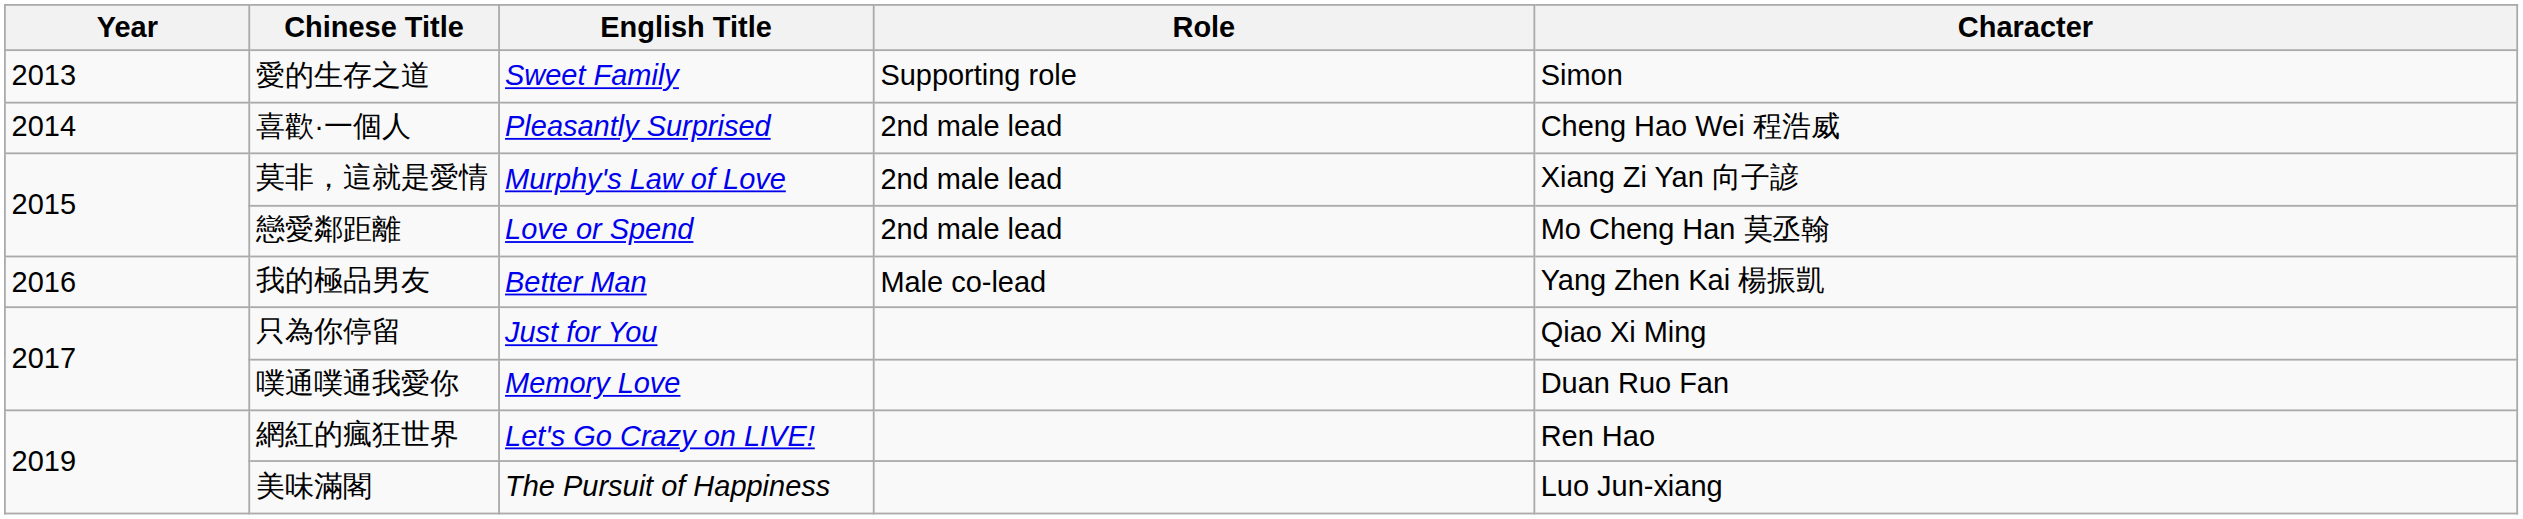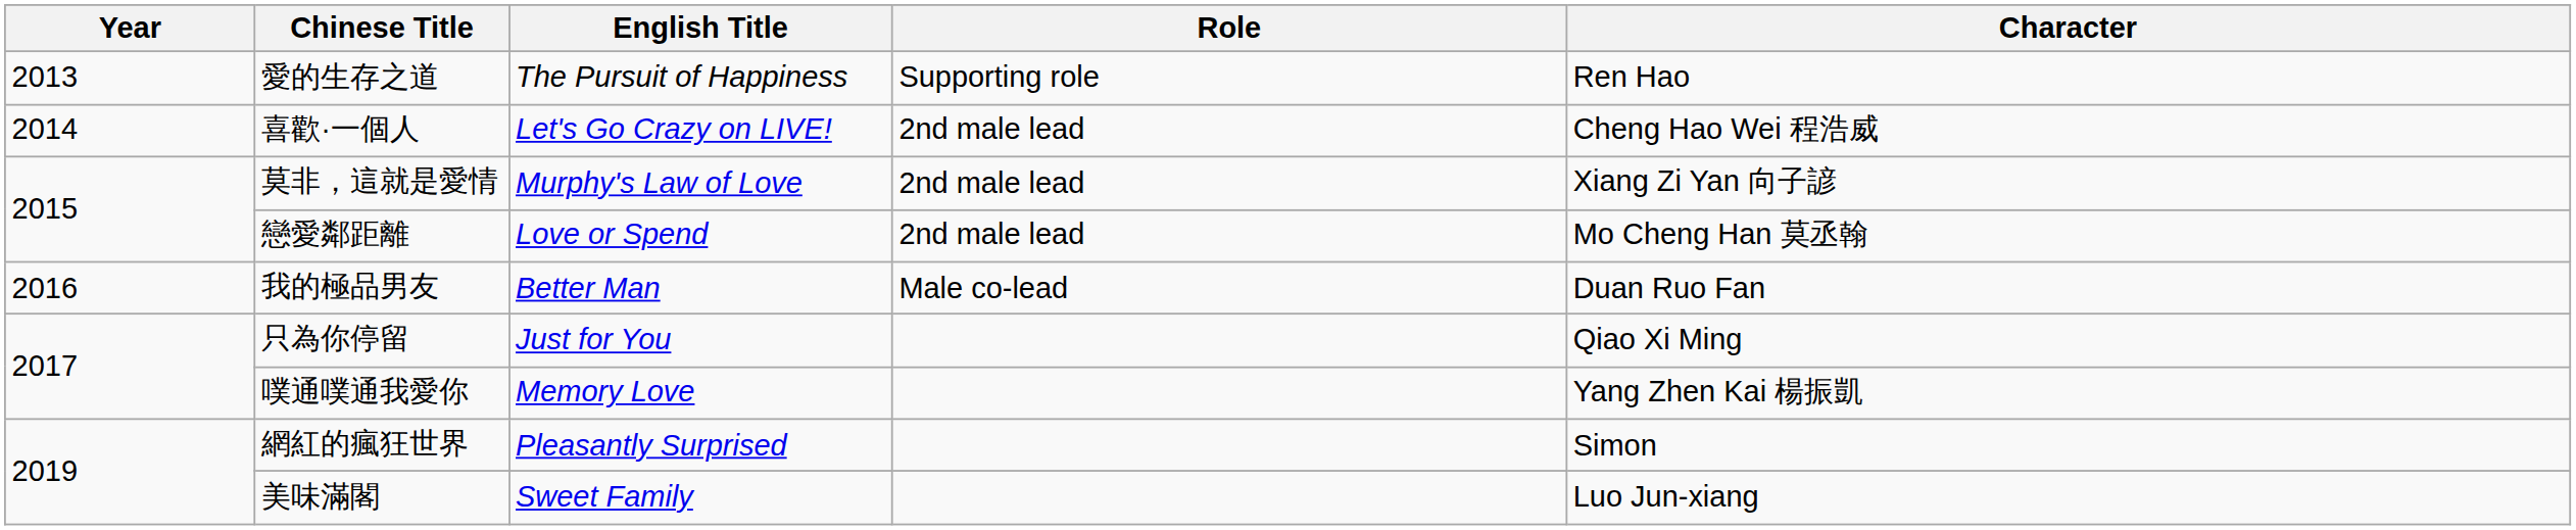愛的生存之道 | English Title: Sweet Family -> The Pursuit of Happiness
愛的生存之道 | Character: Simon -> Ren Hao
喜歡·一個人 | English Title: Pleasantly Surprised -> Let's Go Crazy on LIVE!
我的極品男友 | Character: Yang Zhen Kai 楊振凱 -> Duan Ruo Fan
噗通噗通我愛你 | Character: Duan Ruo Fan -> Yang Zhen Kai 楊振凱
網紅的瘋狂世界 | English Title: Let's Go Crazy on LIVE! -> Pleasantly Surprised
網紅的瘋狂世界 | Character: Ren Hao -> Simon
美味滿閣 | English Title: The Pursuit of Happiness -> Sweet Family
